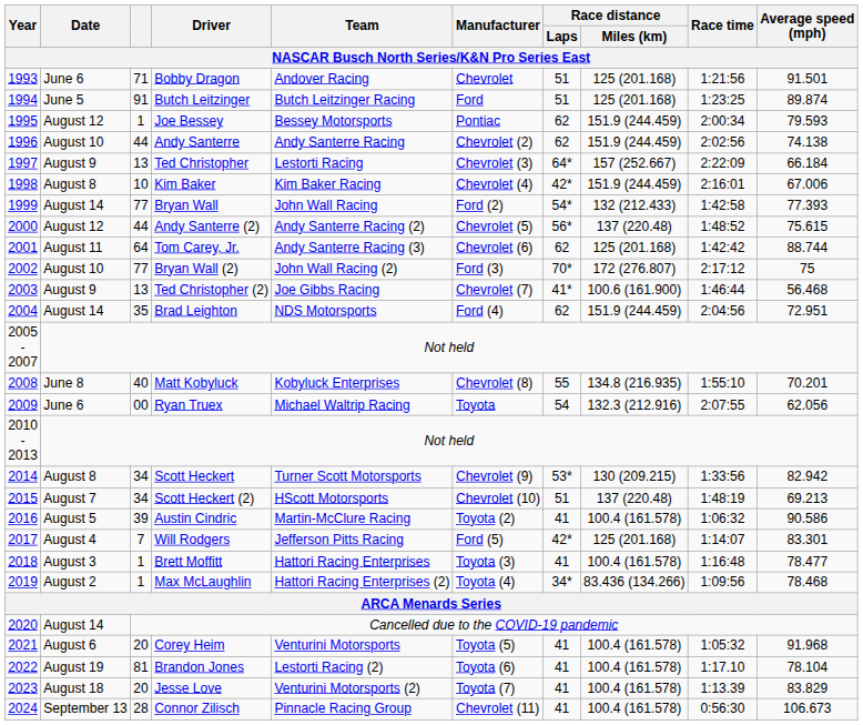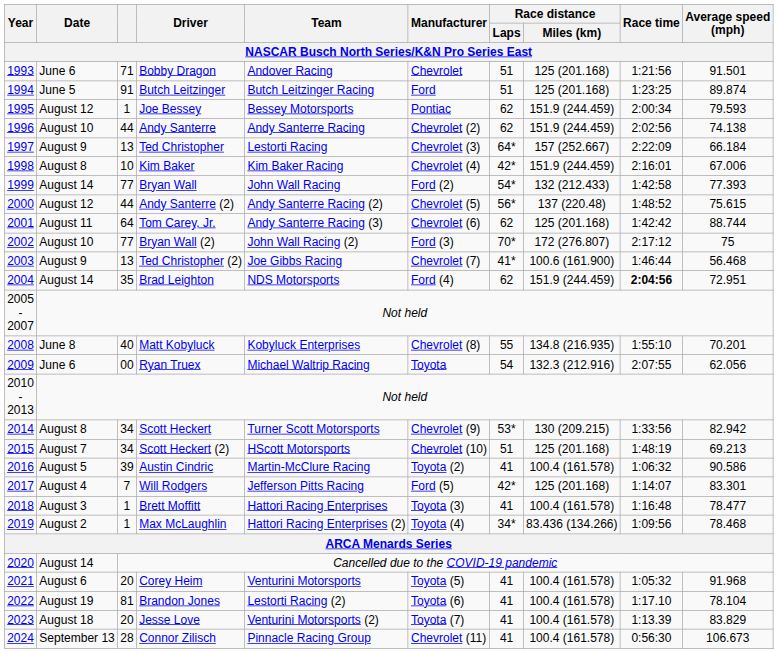Brad Leighton | Race time: normal -> bold
Scott Heckert (2) | Race distance / Miles (km): 137 (220.48) -> 125 (201.168)
